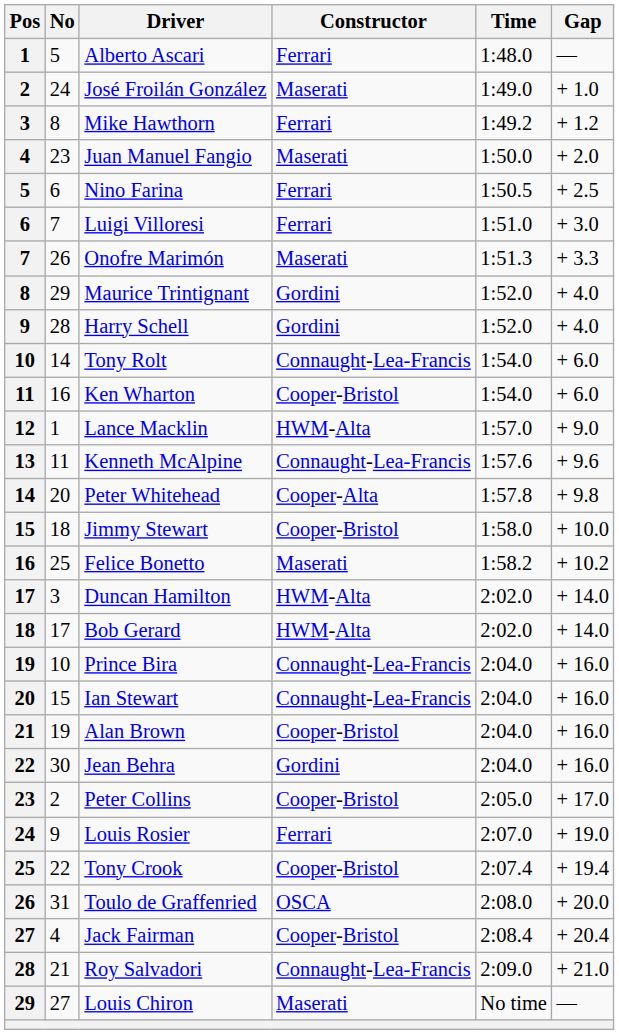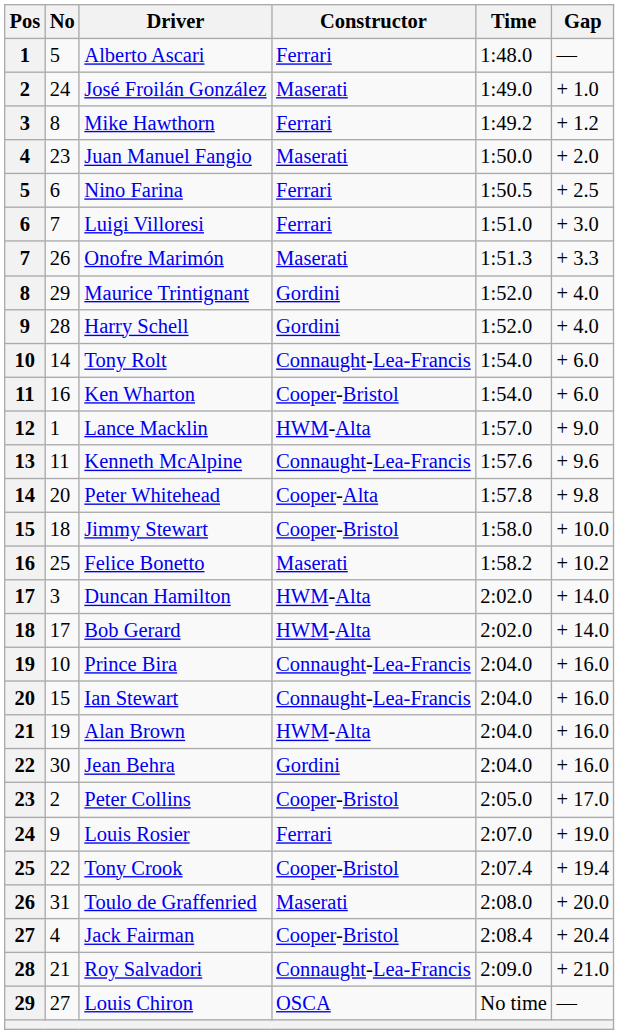Alan Brown | Constructor: Cooper-Bristol -> HWM-Alta
Toulo de Graffenried | Constructor: OSCA -> Maserati
Louis Chiron | Constructor: Maserati -> OSCA
